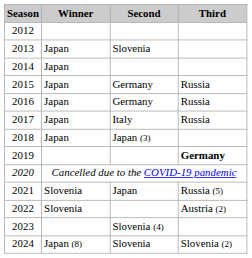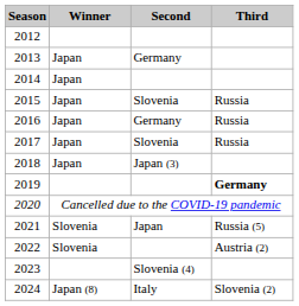2013 | Second: Slovenia -> Germany
2015 | Second: Germany -> Slovenia
2017 | Second: Italy -> Slovenia
2024 | Second: Slovenia -> Italy
